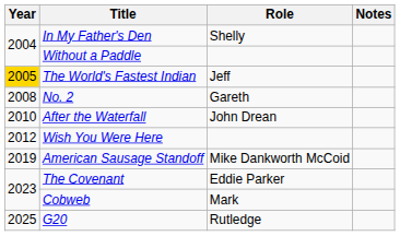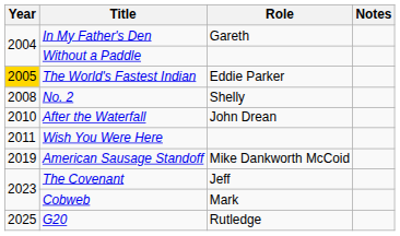In My Father's Den | Role: Shelly -> Gareth
The World's Fastest Indian | Role: Jeff -> Eddie Parker
No. 2 | Role: Gareth -> Shelly
Wish You Were Here | Year: 2012 -> 2011
The Covenant | Role: Eddie Parker -> Jeff
